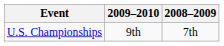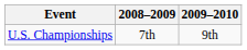columns swapped: 2008–2009 <-> 2009–2010
